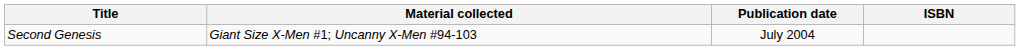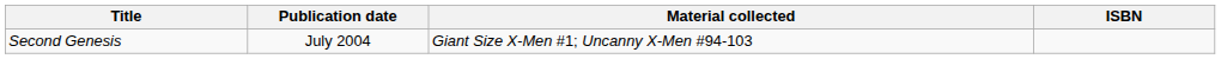columns swapped: Material collected <-> Publication date
